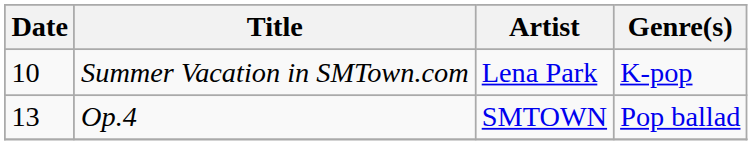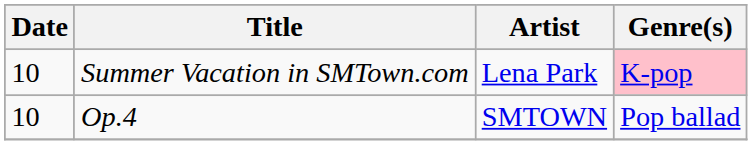Summer Vacation in SMTown.com | Genre(s): no background -> pink background
Op.4 | Date: 13 -> 10
